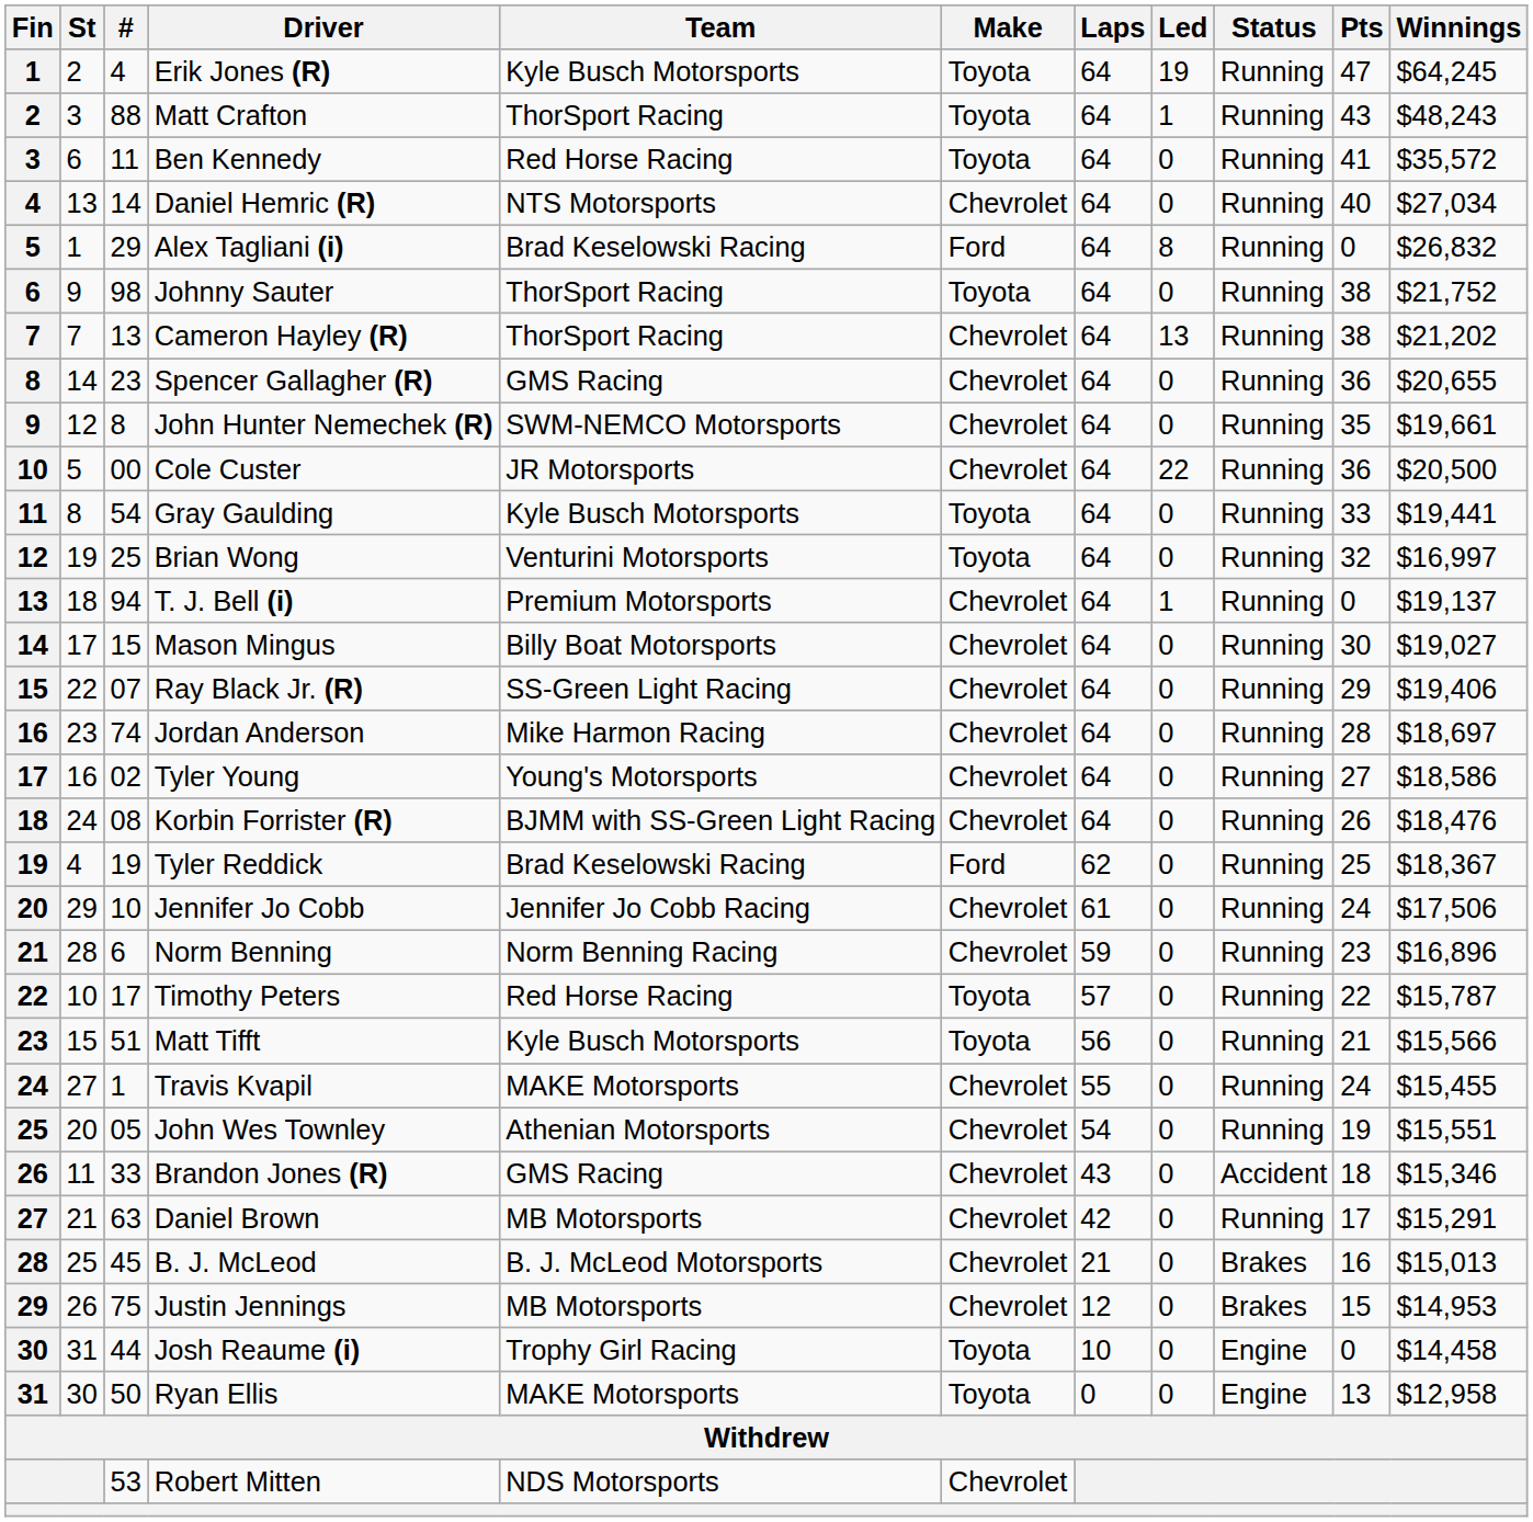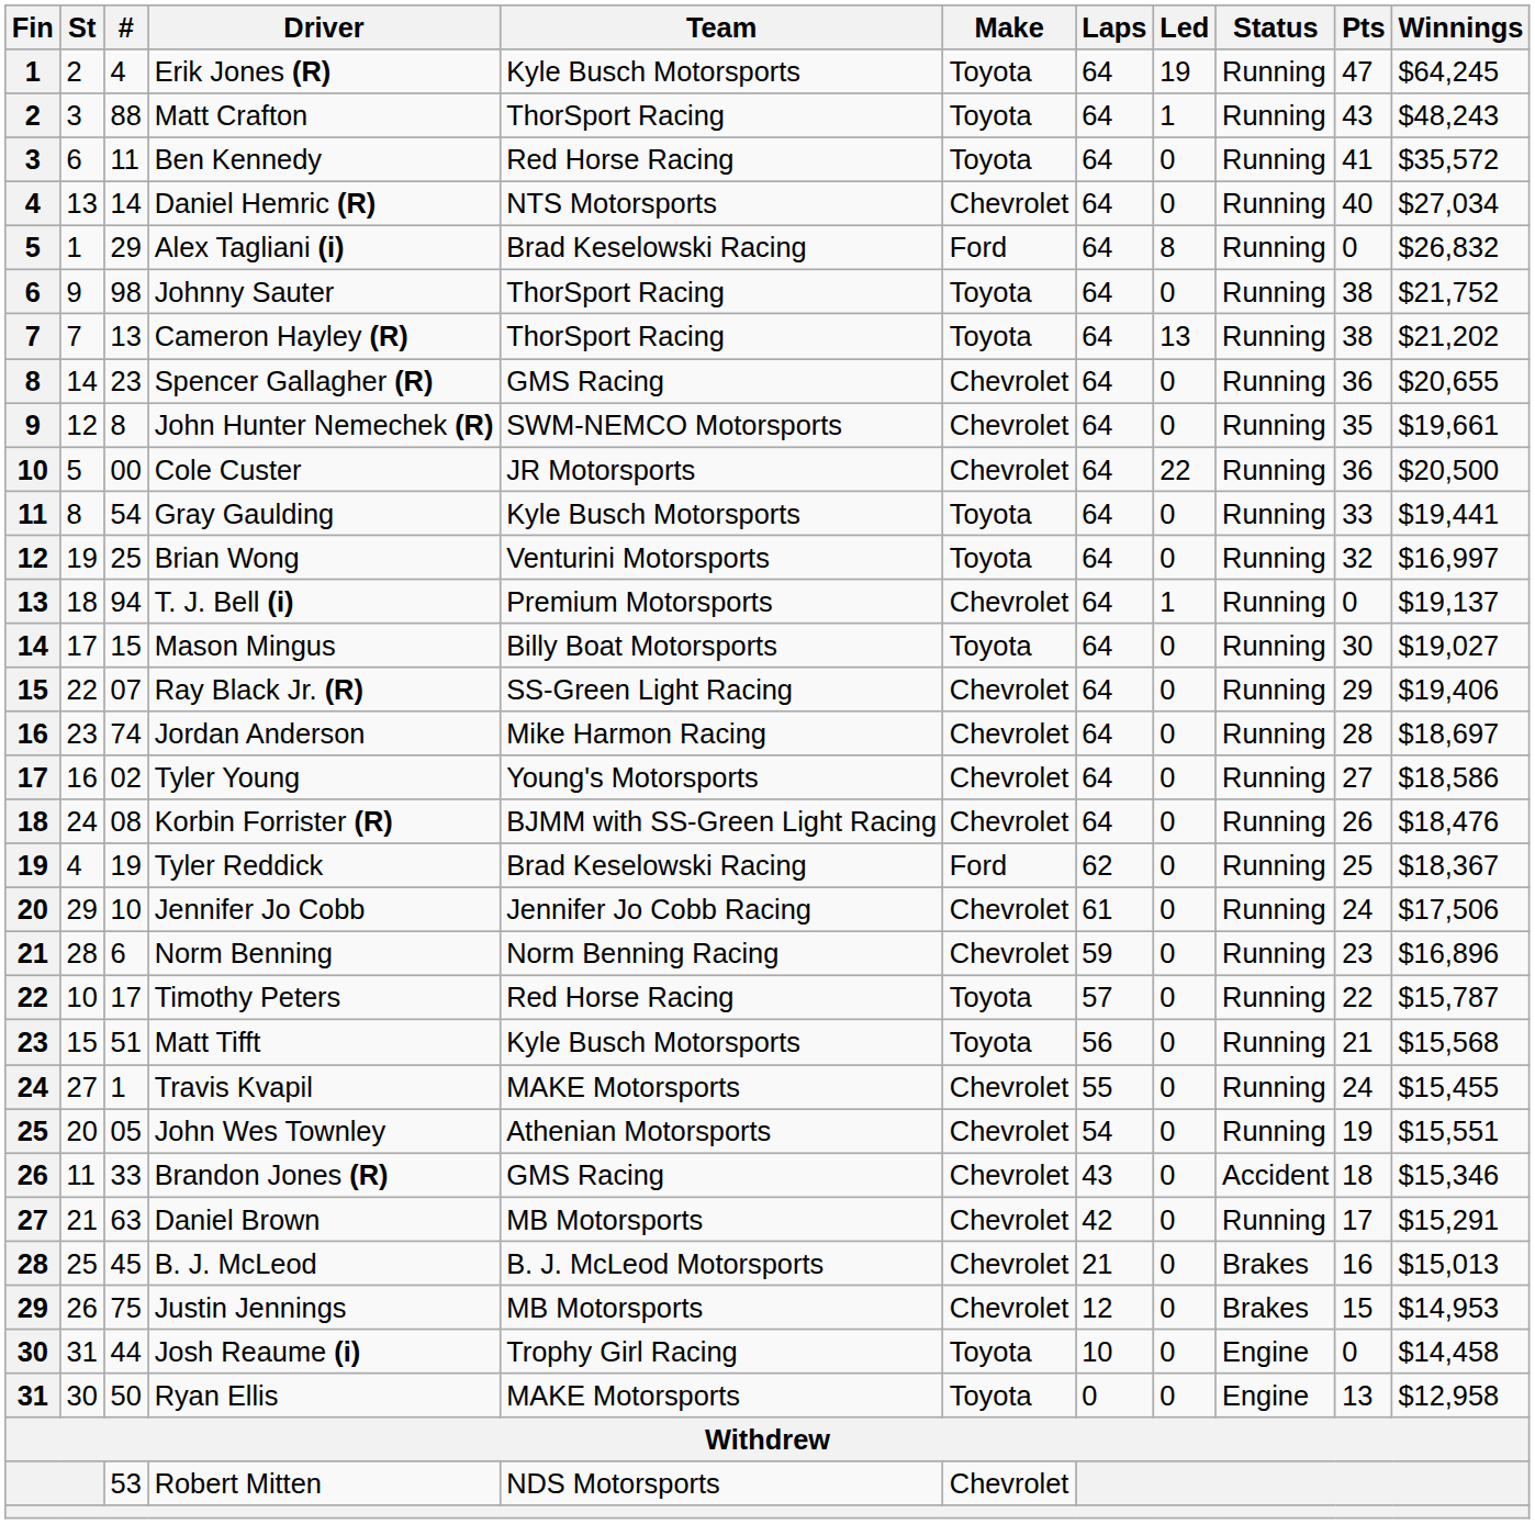Cameron Hayley (R) | Make: Chevrolet -> Toyota
Mason Mingus | Make: Chevrolet -> Toyota
Matt Tifft | Winnings: $15,566 -> $15,568
